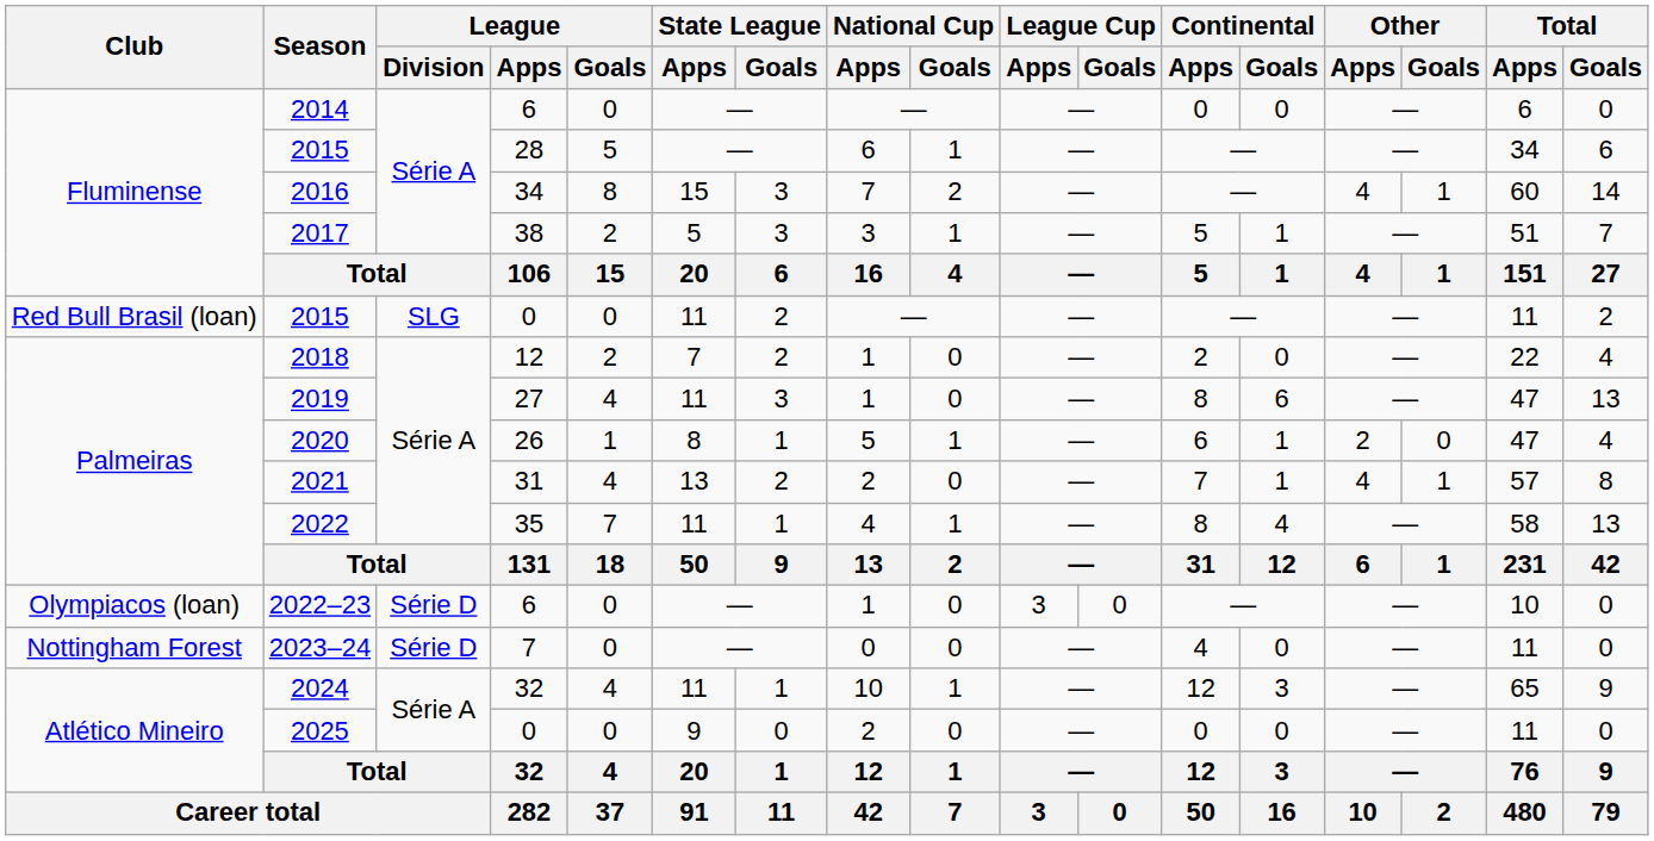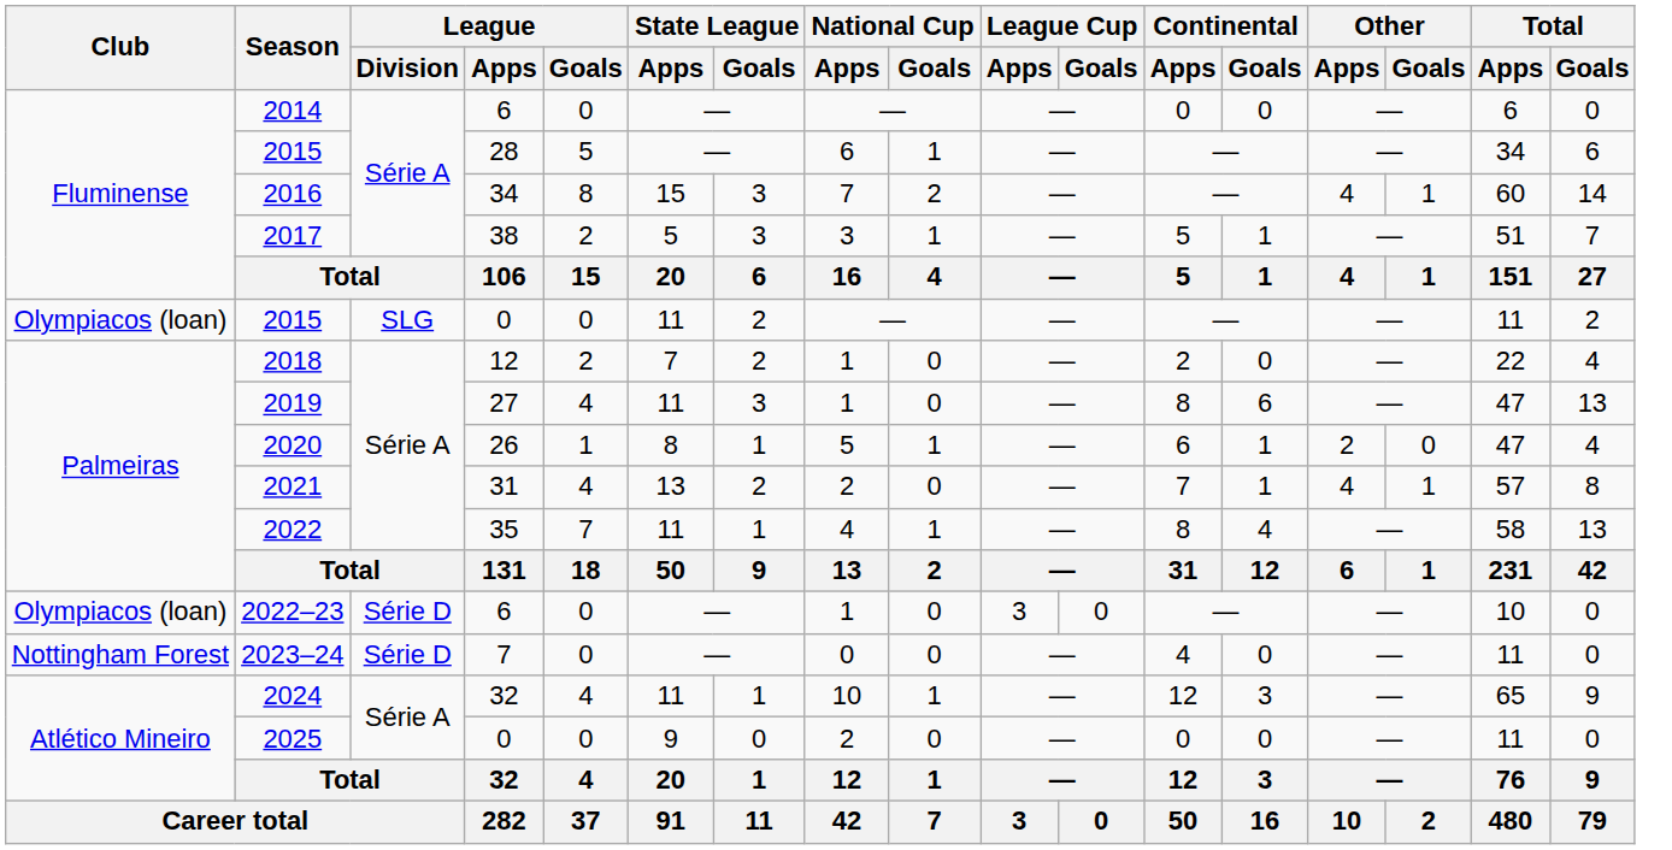2015 / 0 | Club: Red Bull Brasil (loan) -> Olympiacos (loan)
